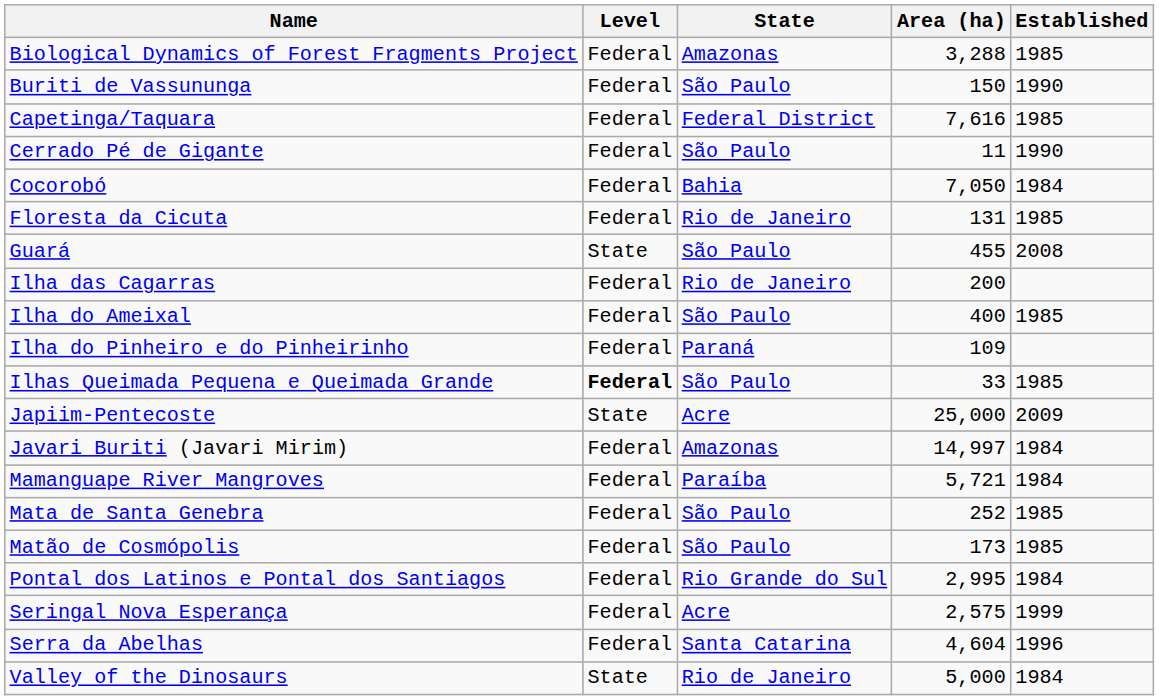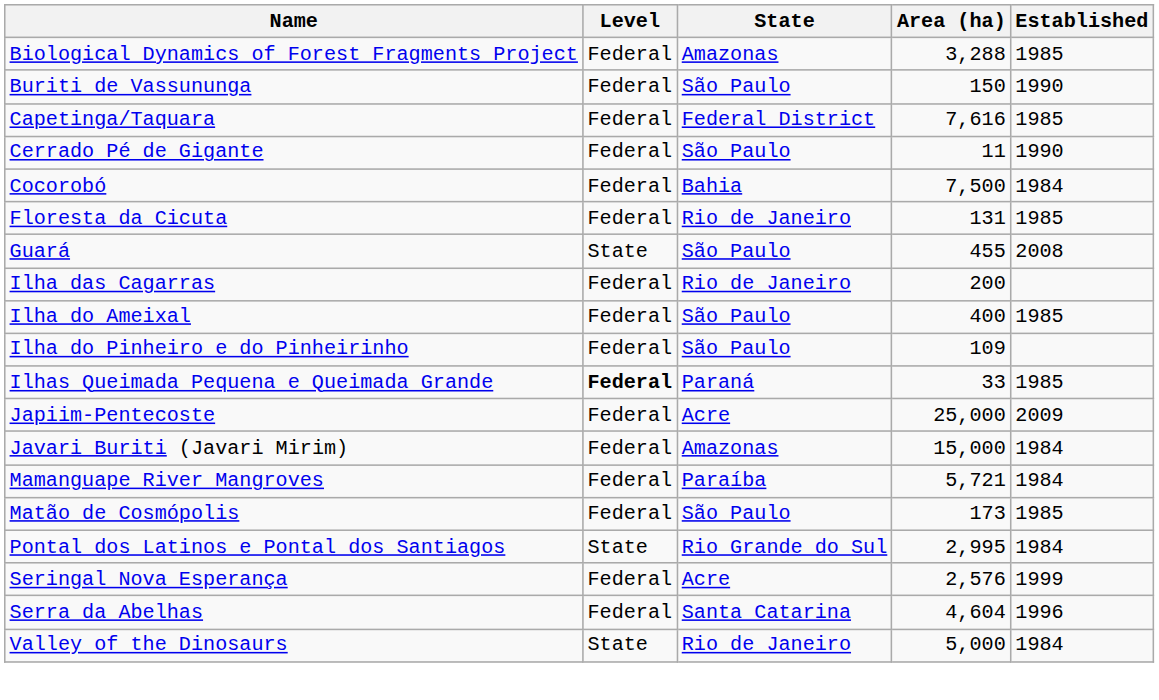Cocorobó | Area (ha): 7,050 -> 7,500
Ilha do Pinheiro e do Pinheirinho | State: Paraná -> São Paulo
Ilhas Queimada Pequena e Queimada Grande | State: São Paulo -> Paraná
Japiim-Pentecoste | Level: State -> Federal
Javari Buriti (Javari Mirim) | Area (ha): 14,997 -> 15,000
- row: Mata de Santa Genebra | Federal | São Paulo | 252 | 1985
Pontal dos Latinos e Pontal dos Santiagos | Level: Federal -> State
Seringal Nova Esperança | Area (ha): 2,575 -> 2,576
